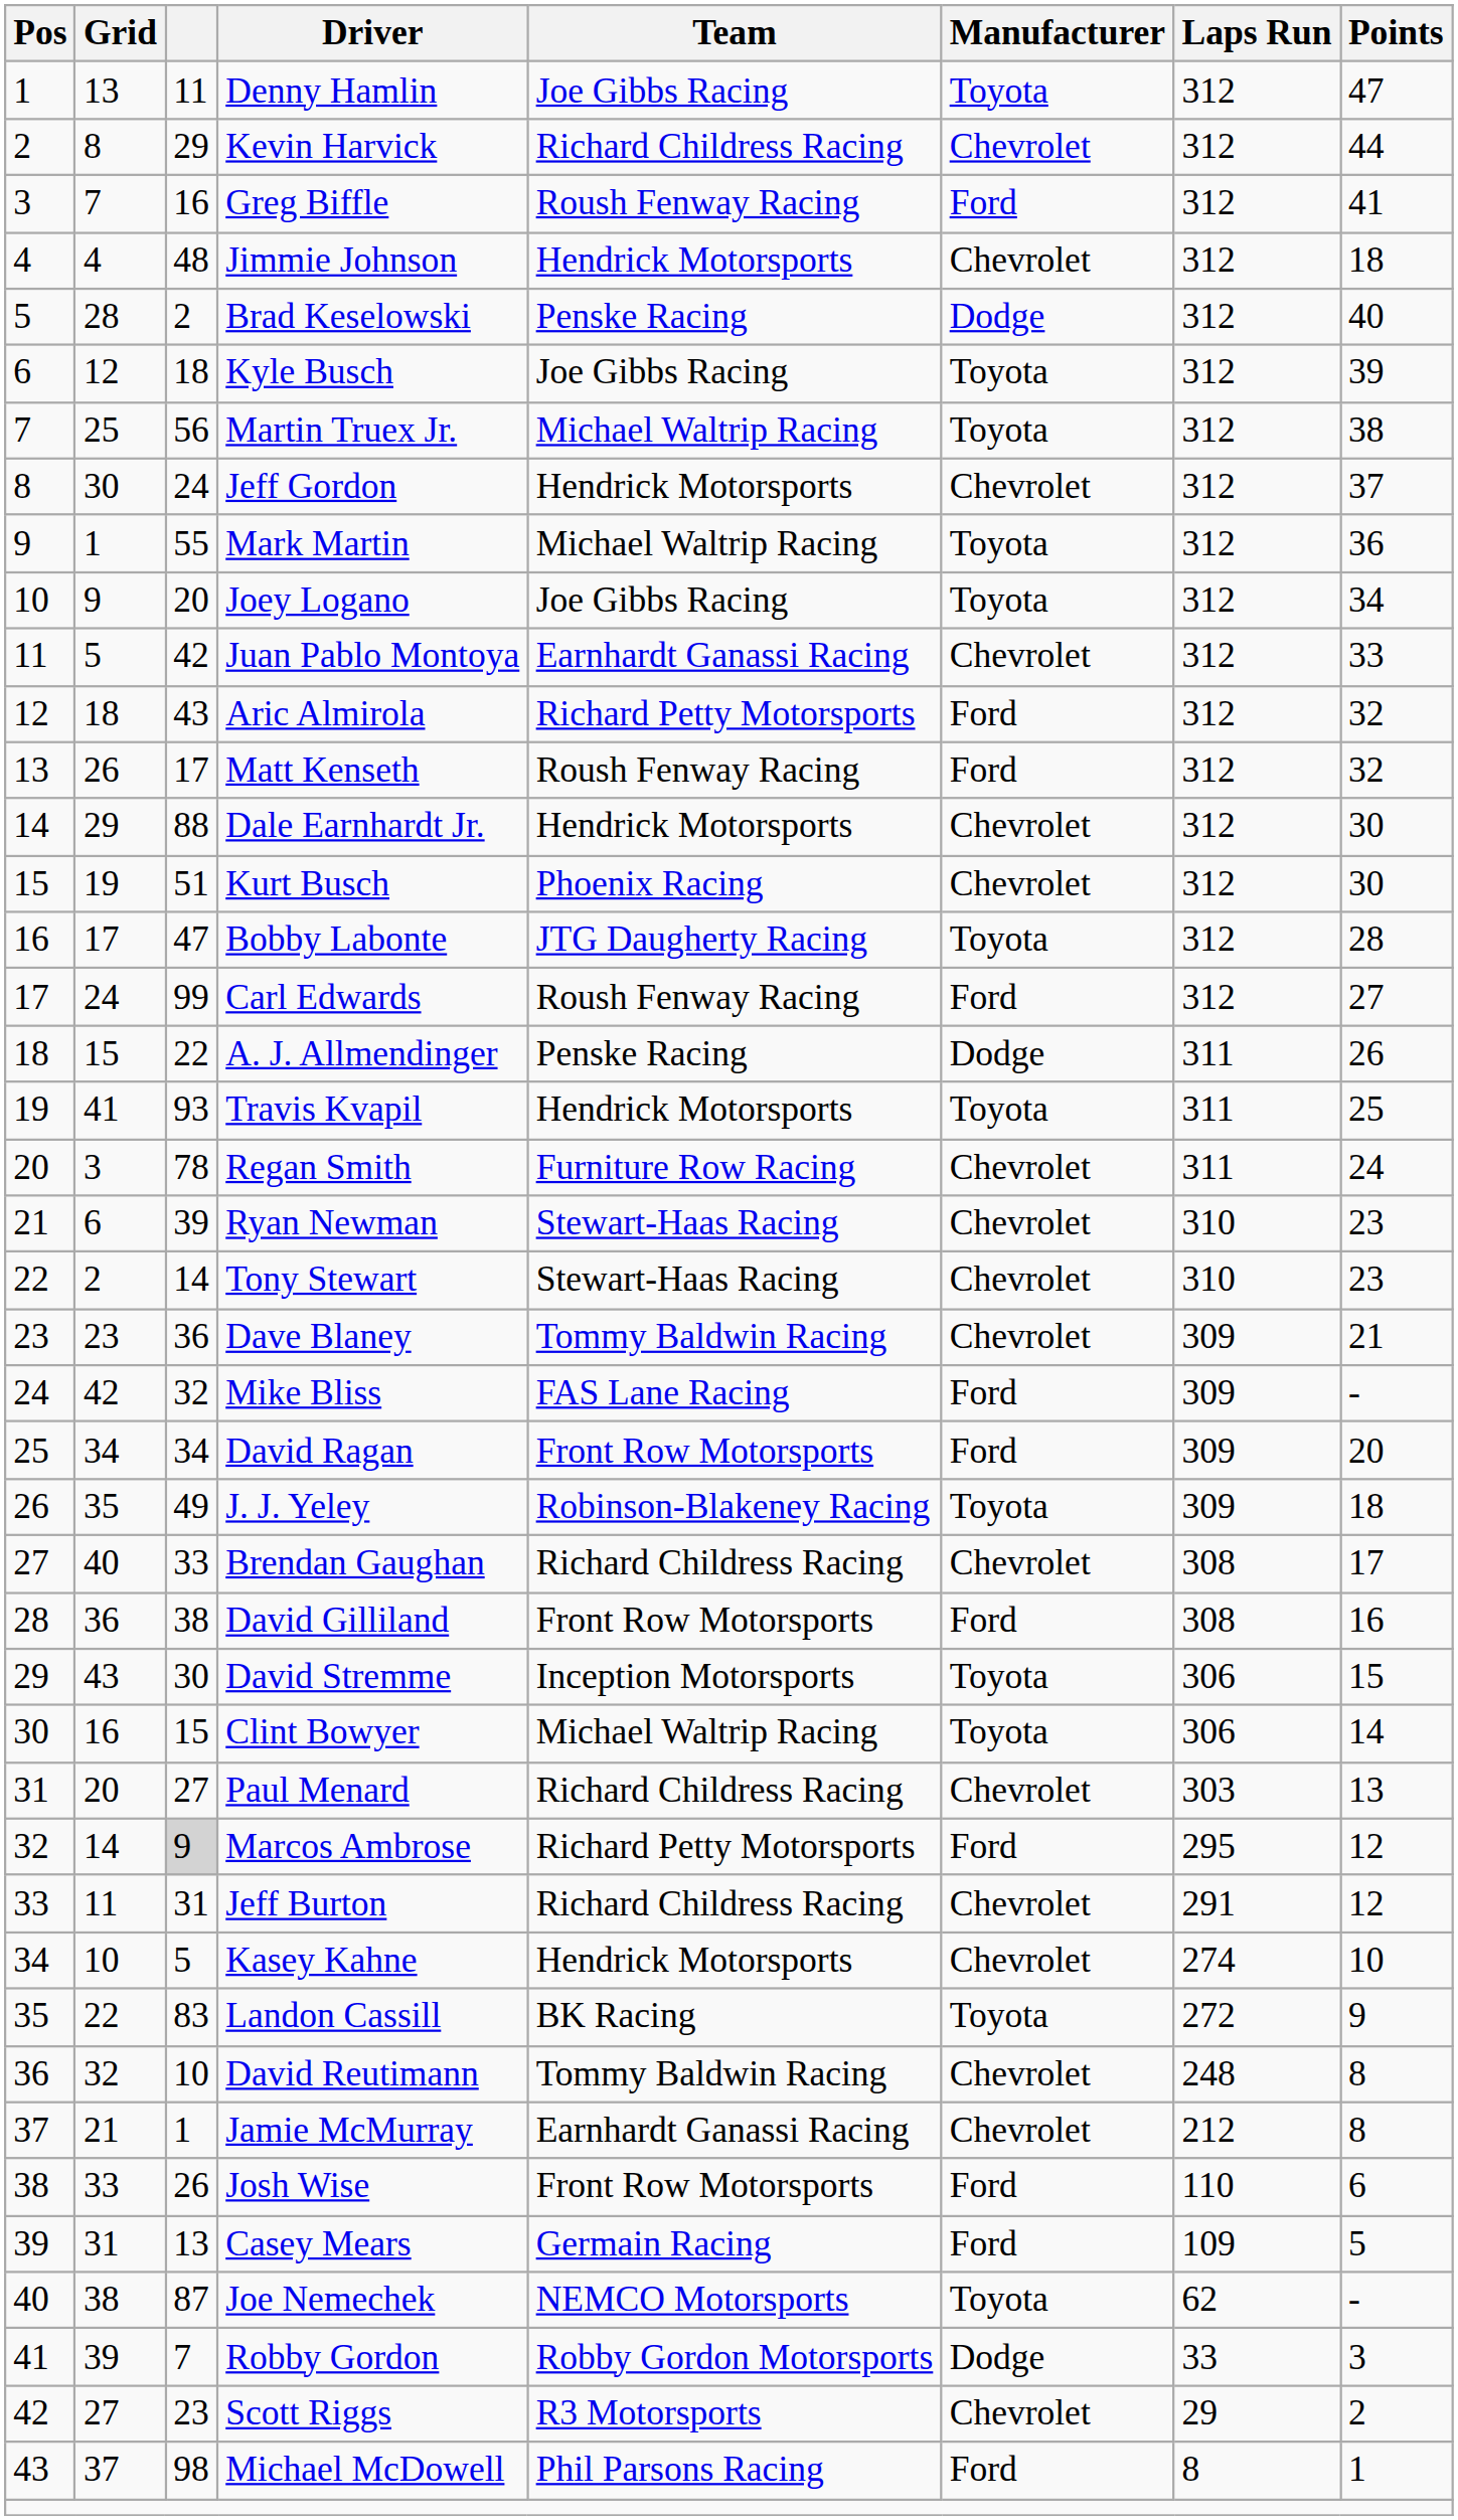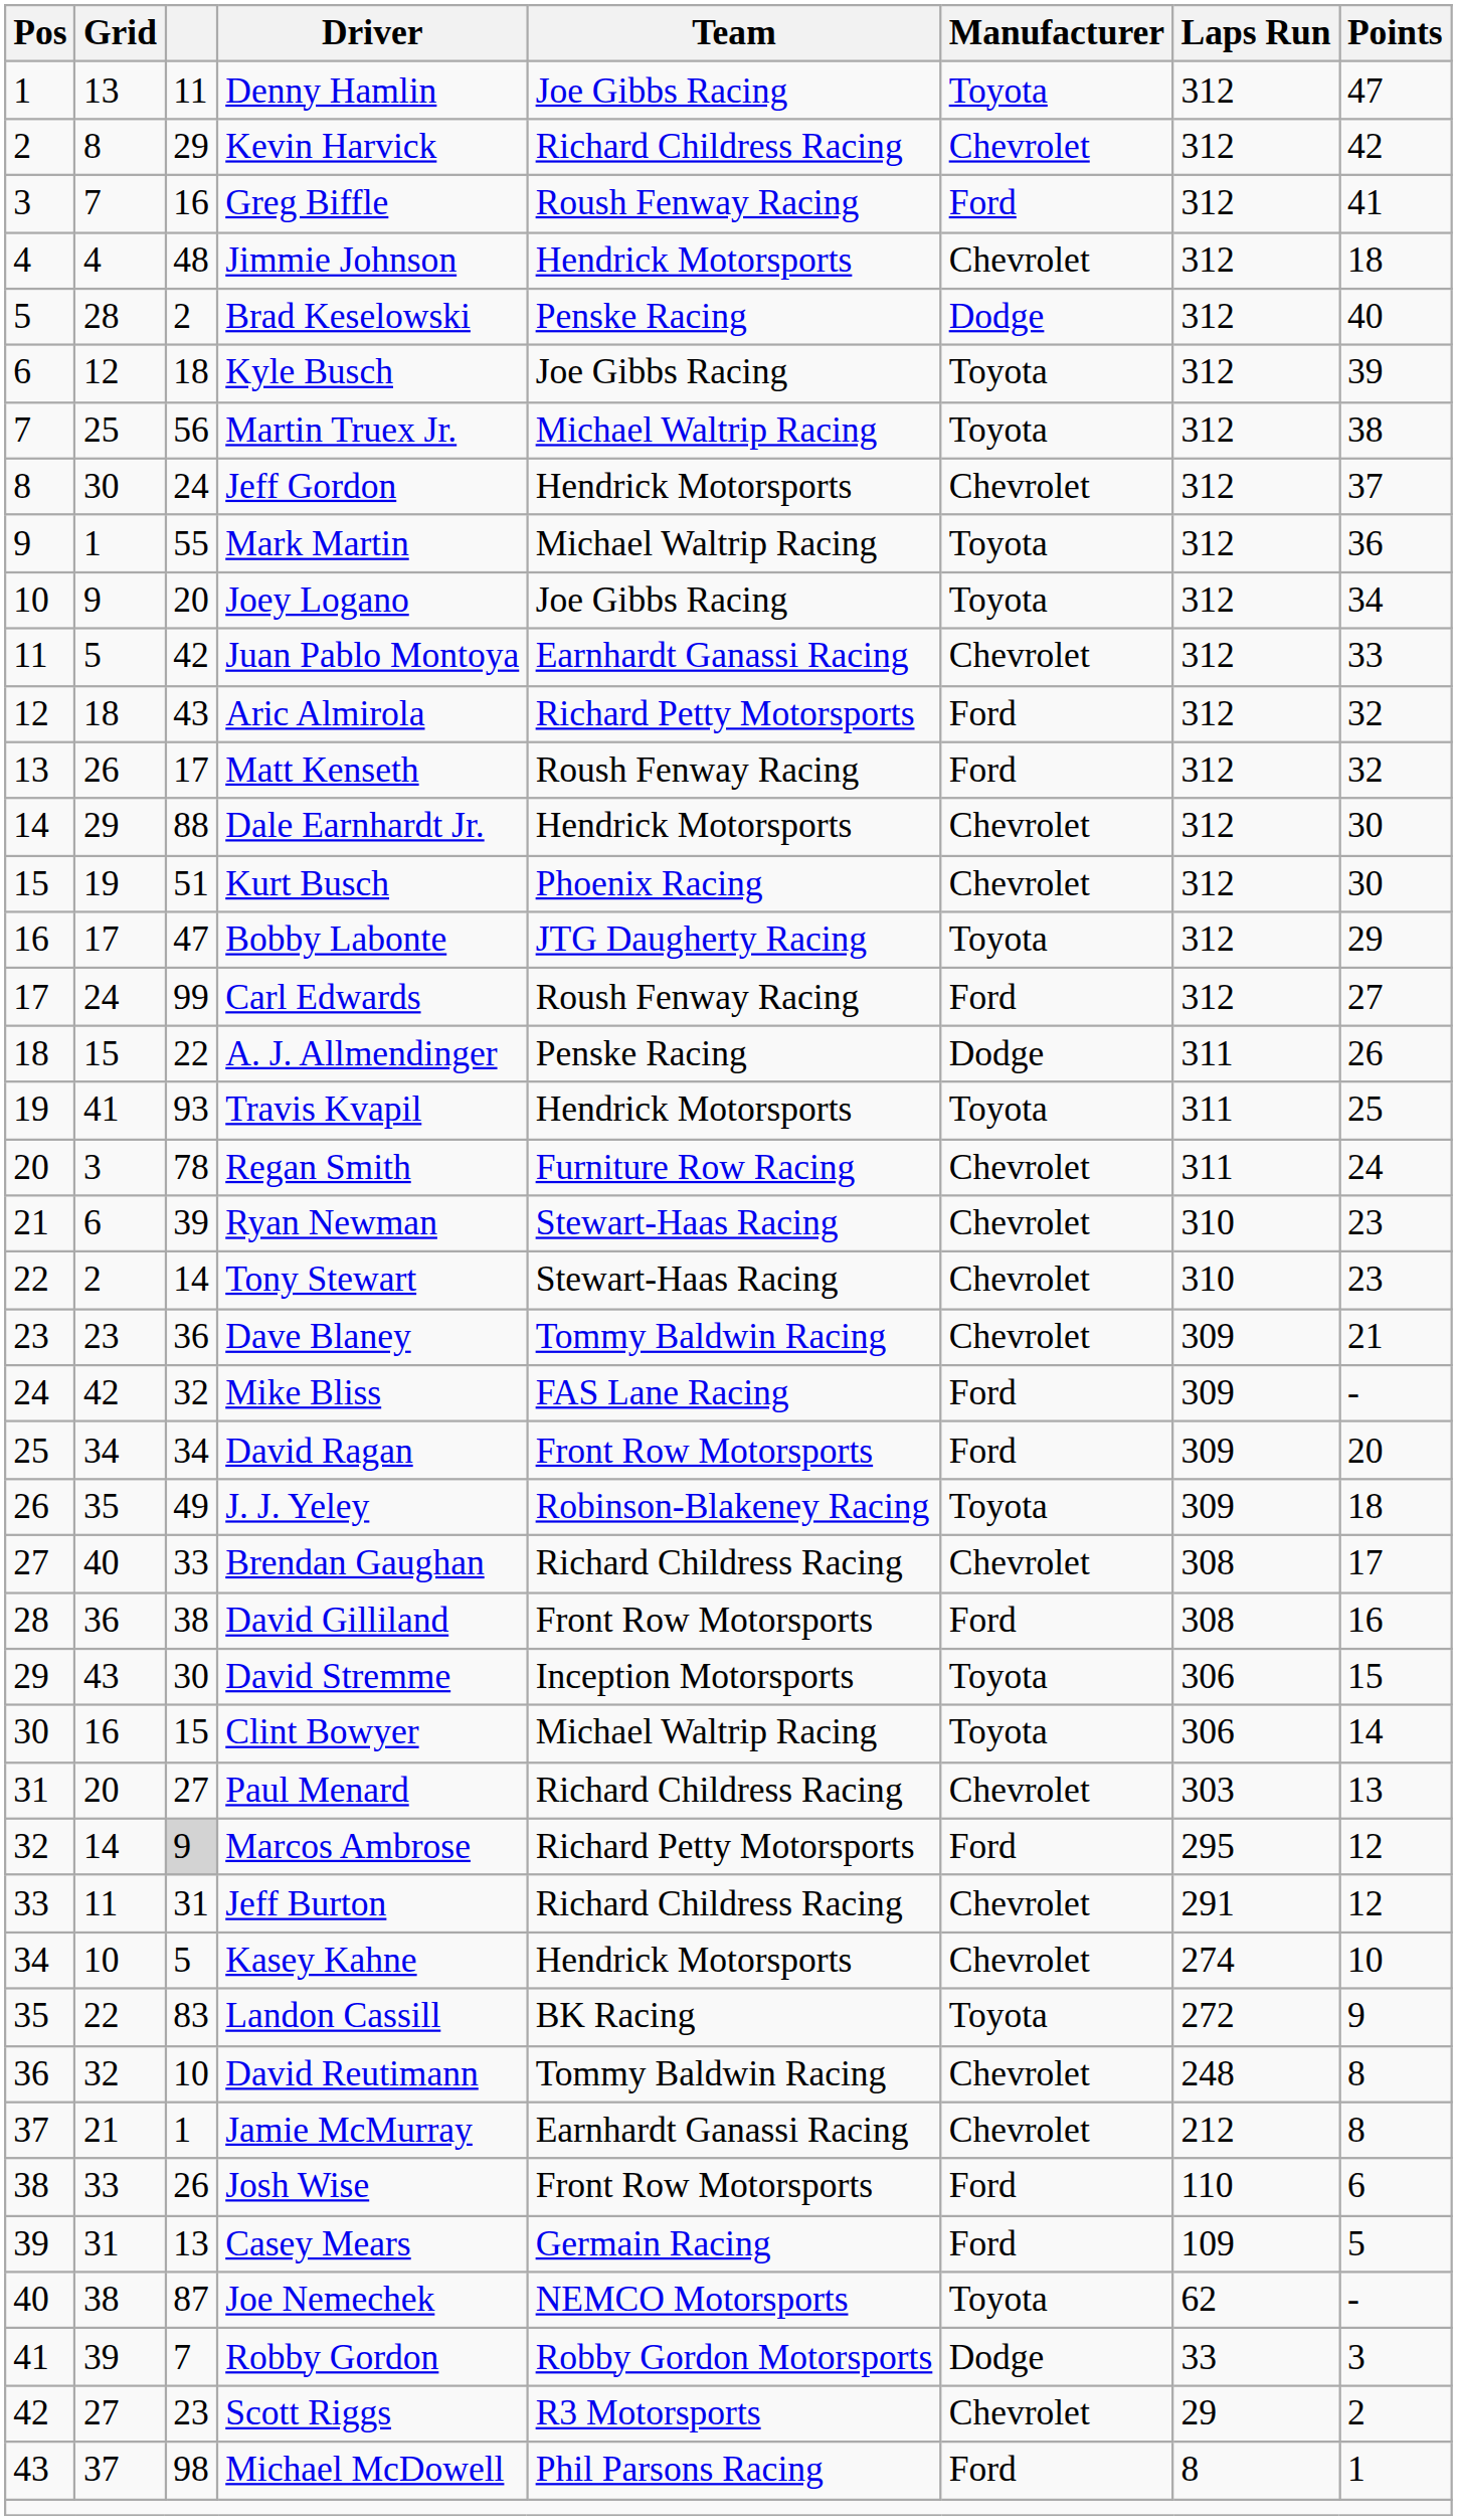Kevin Harvick | Points: 44 -> 42
Bobby Labonte | Points: 28 -> 29
